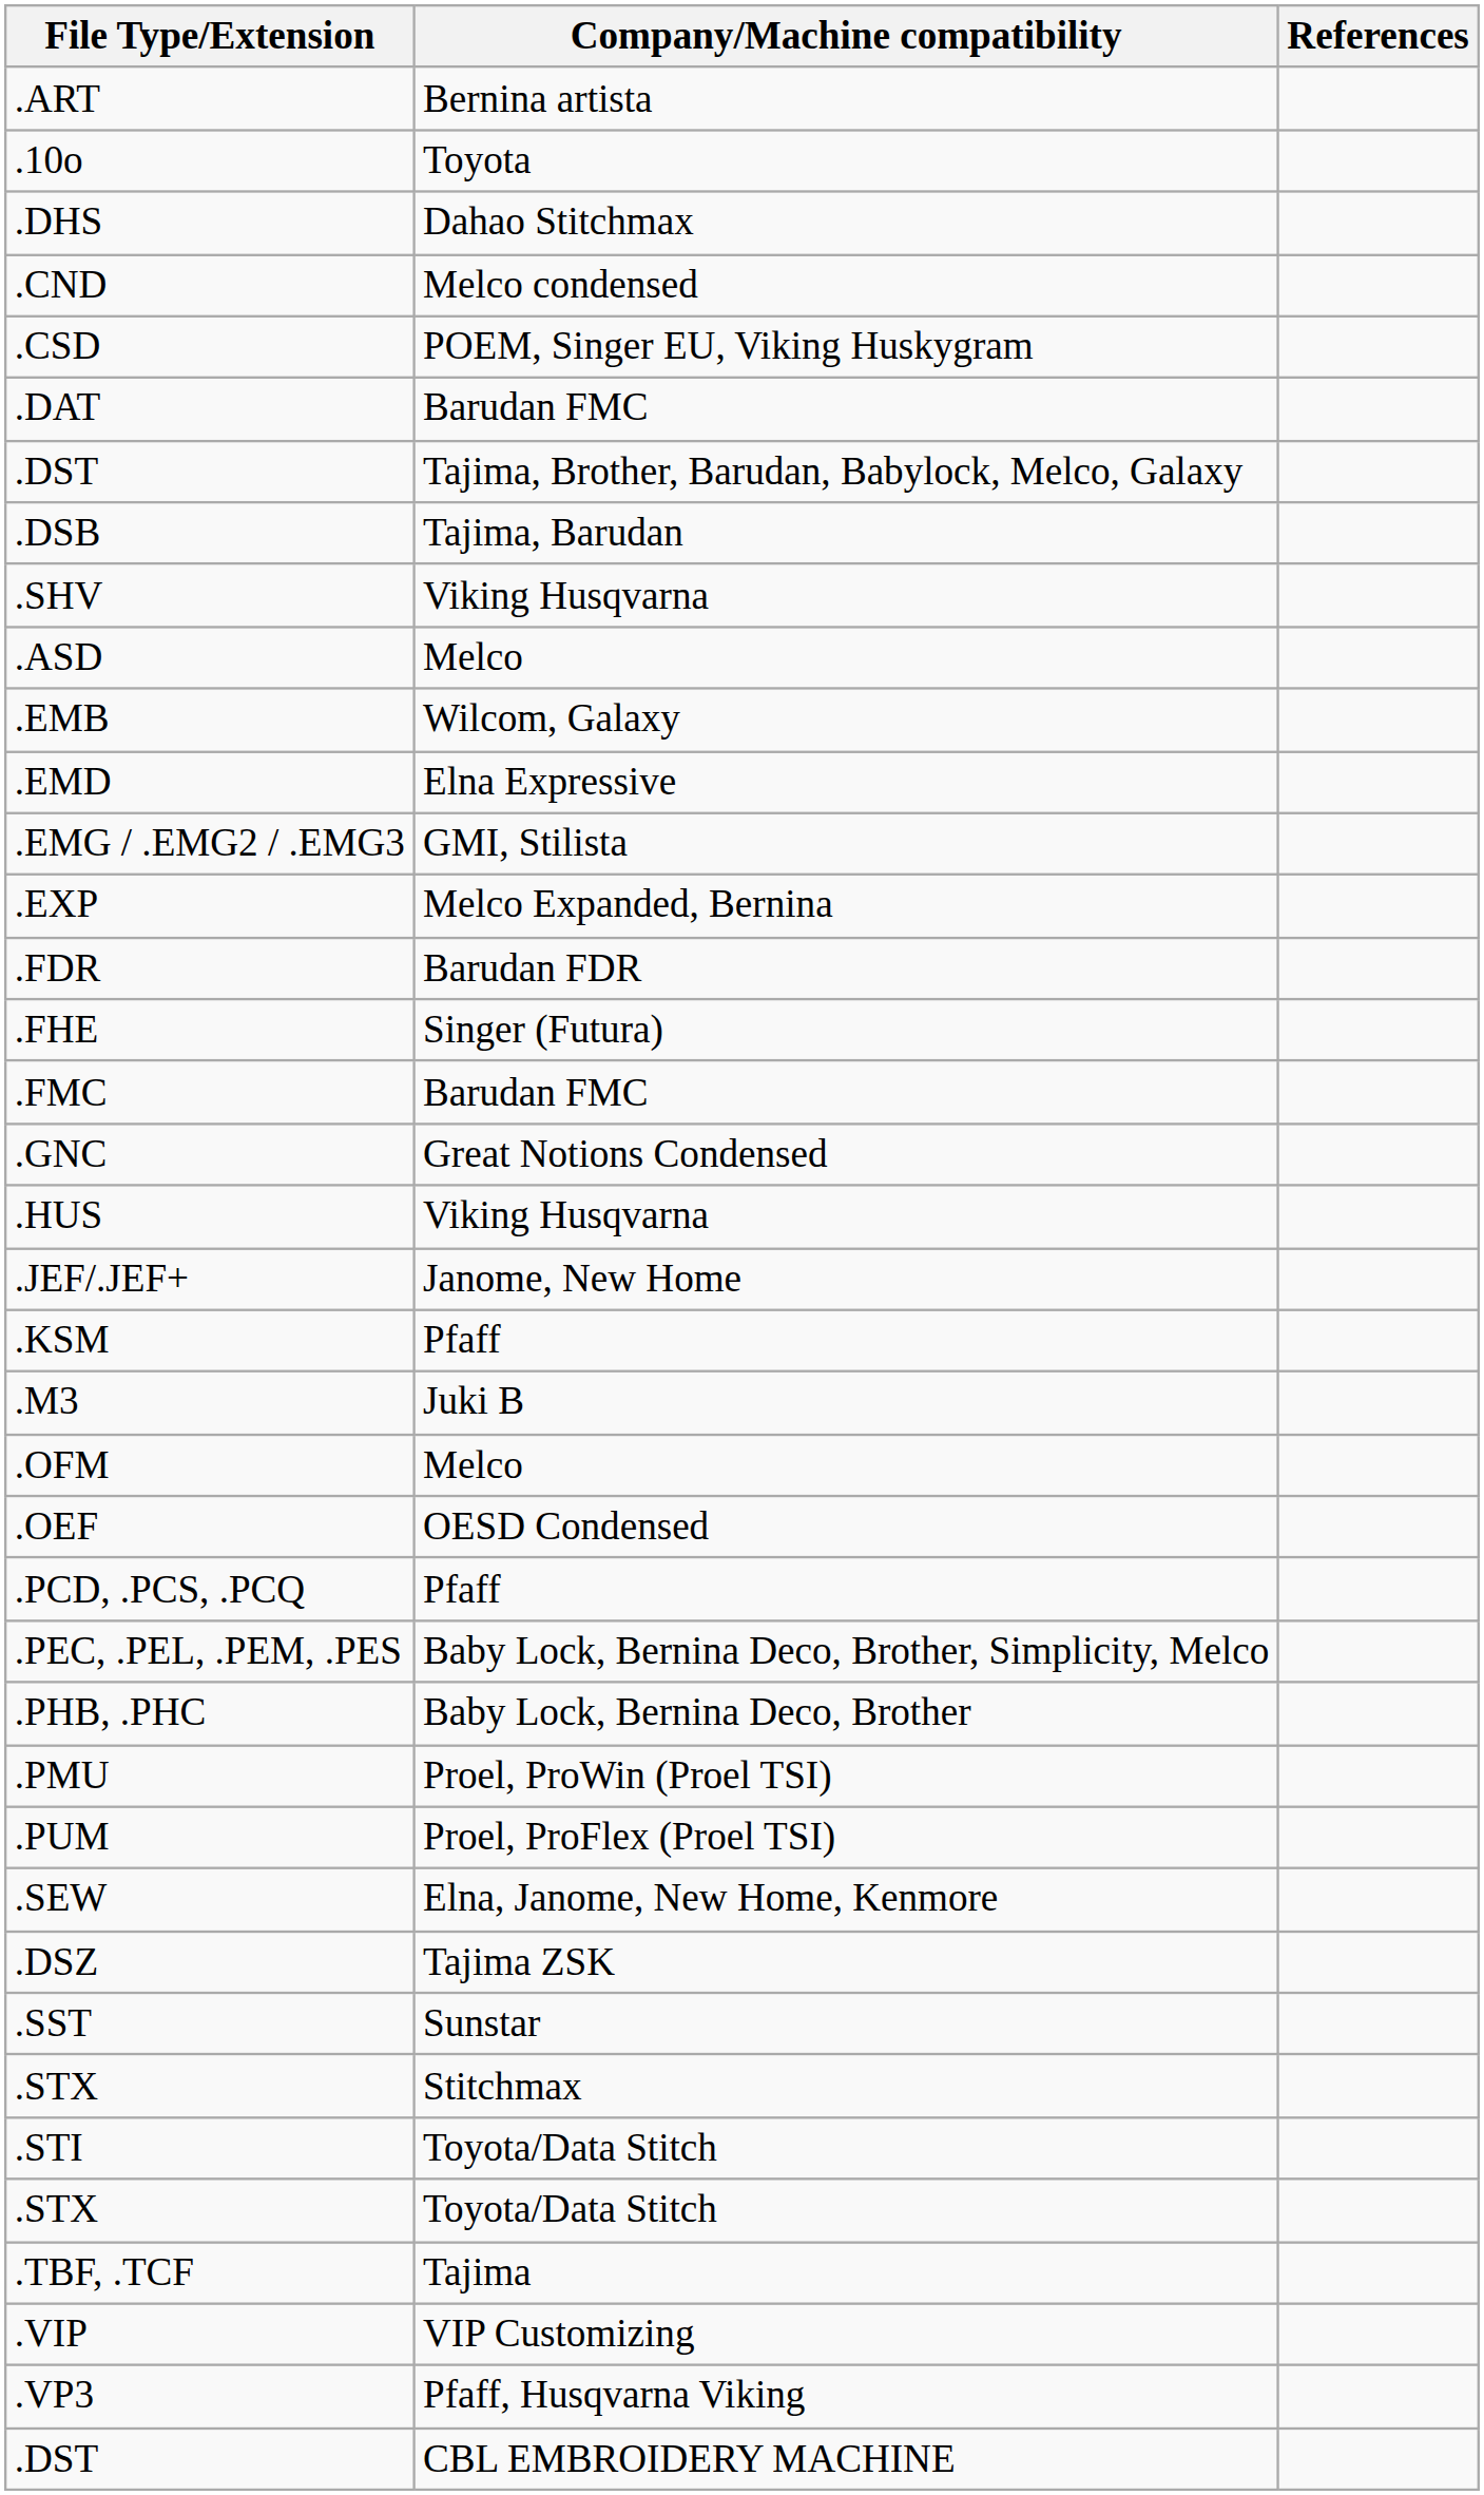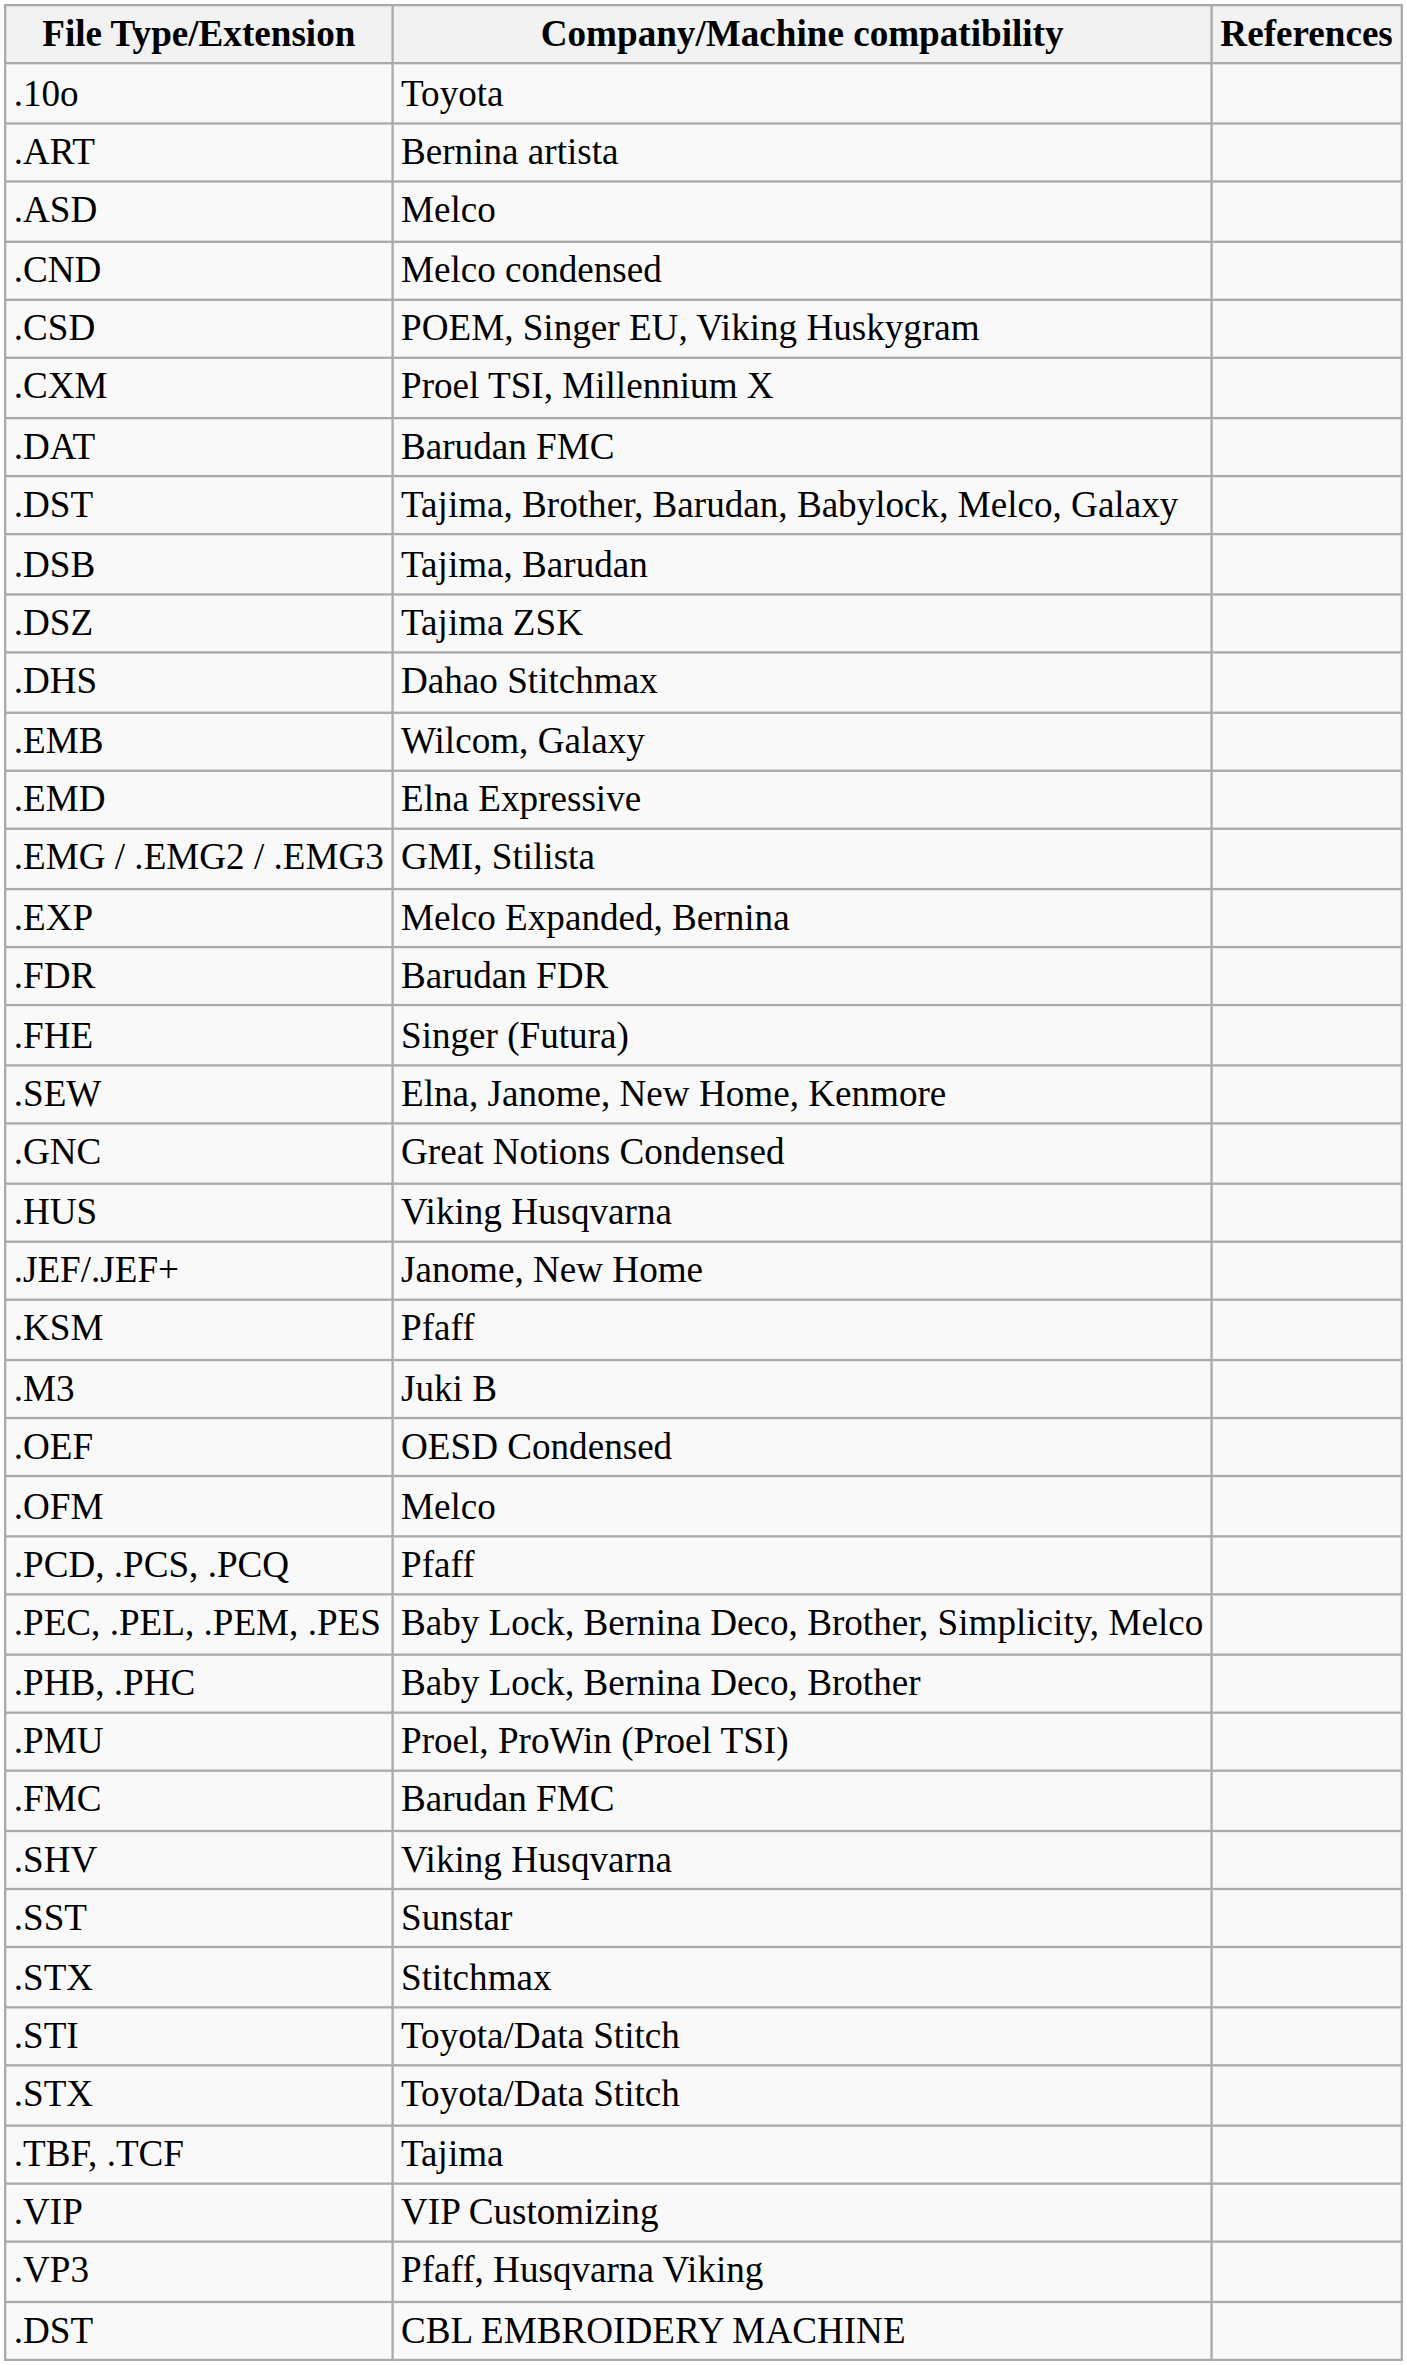rows swapped: .10o <-> .ART
rows swapped: .ASD <-> .DHS
+ row: .CXM | Proel TSI, Millennium X
rows swapped: .DSZ <-> .SHV
rows swapped: .FMC <-> .SEW
rows swapped: .OEF <-> .OFM
- row: .PUM | Proel, ProFlex (Proel TSI)
